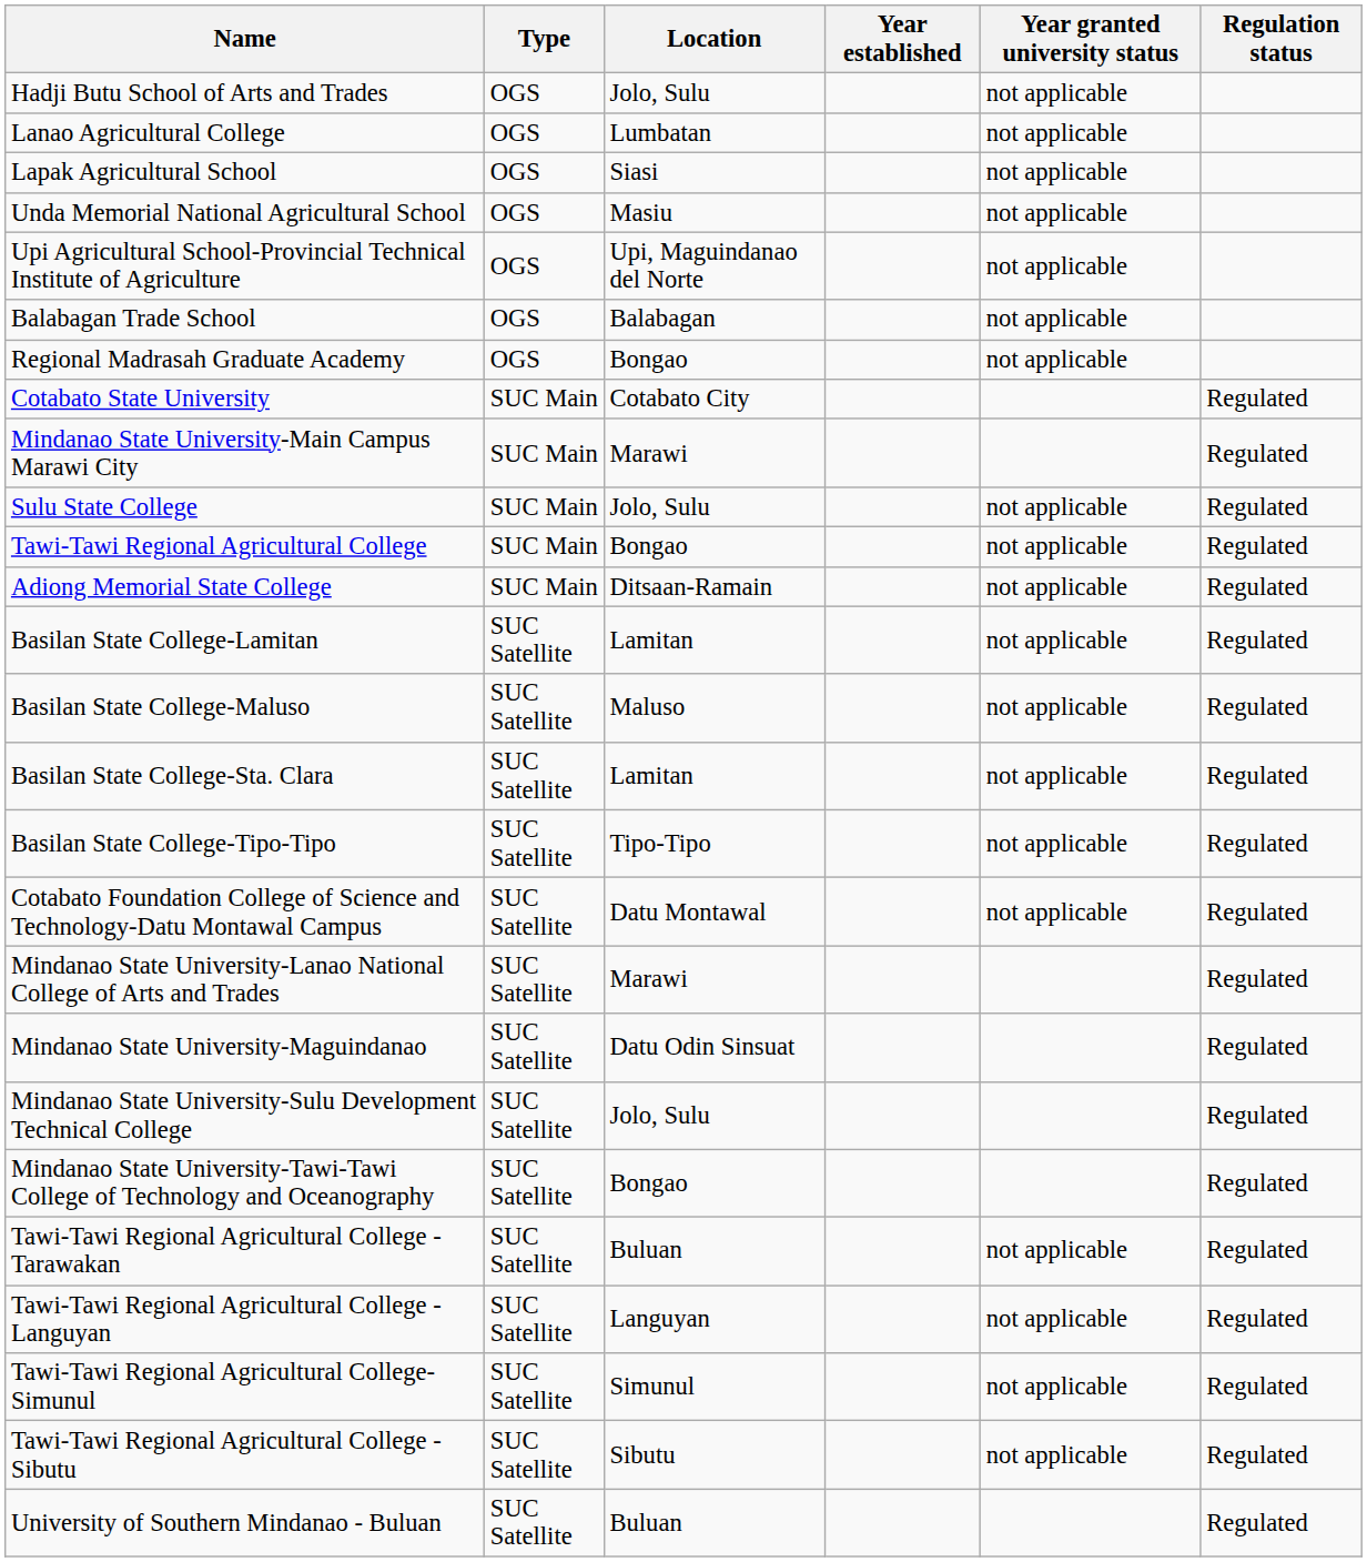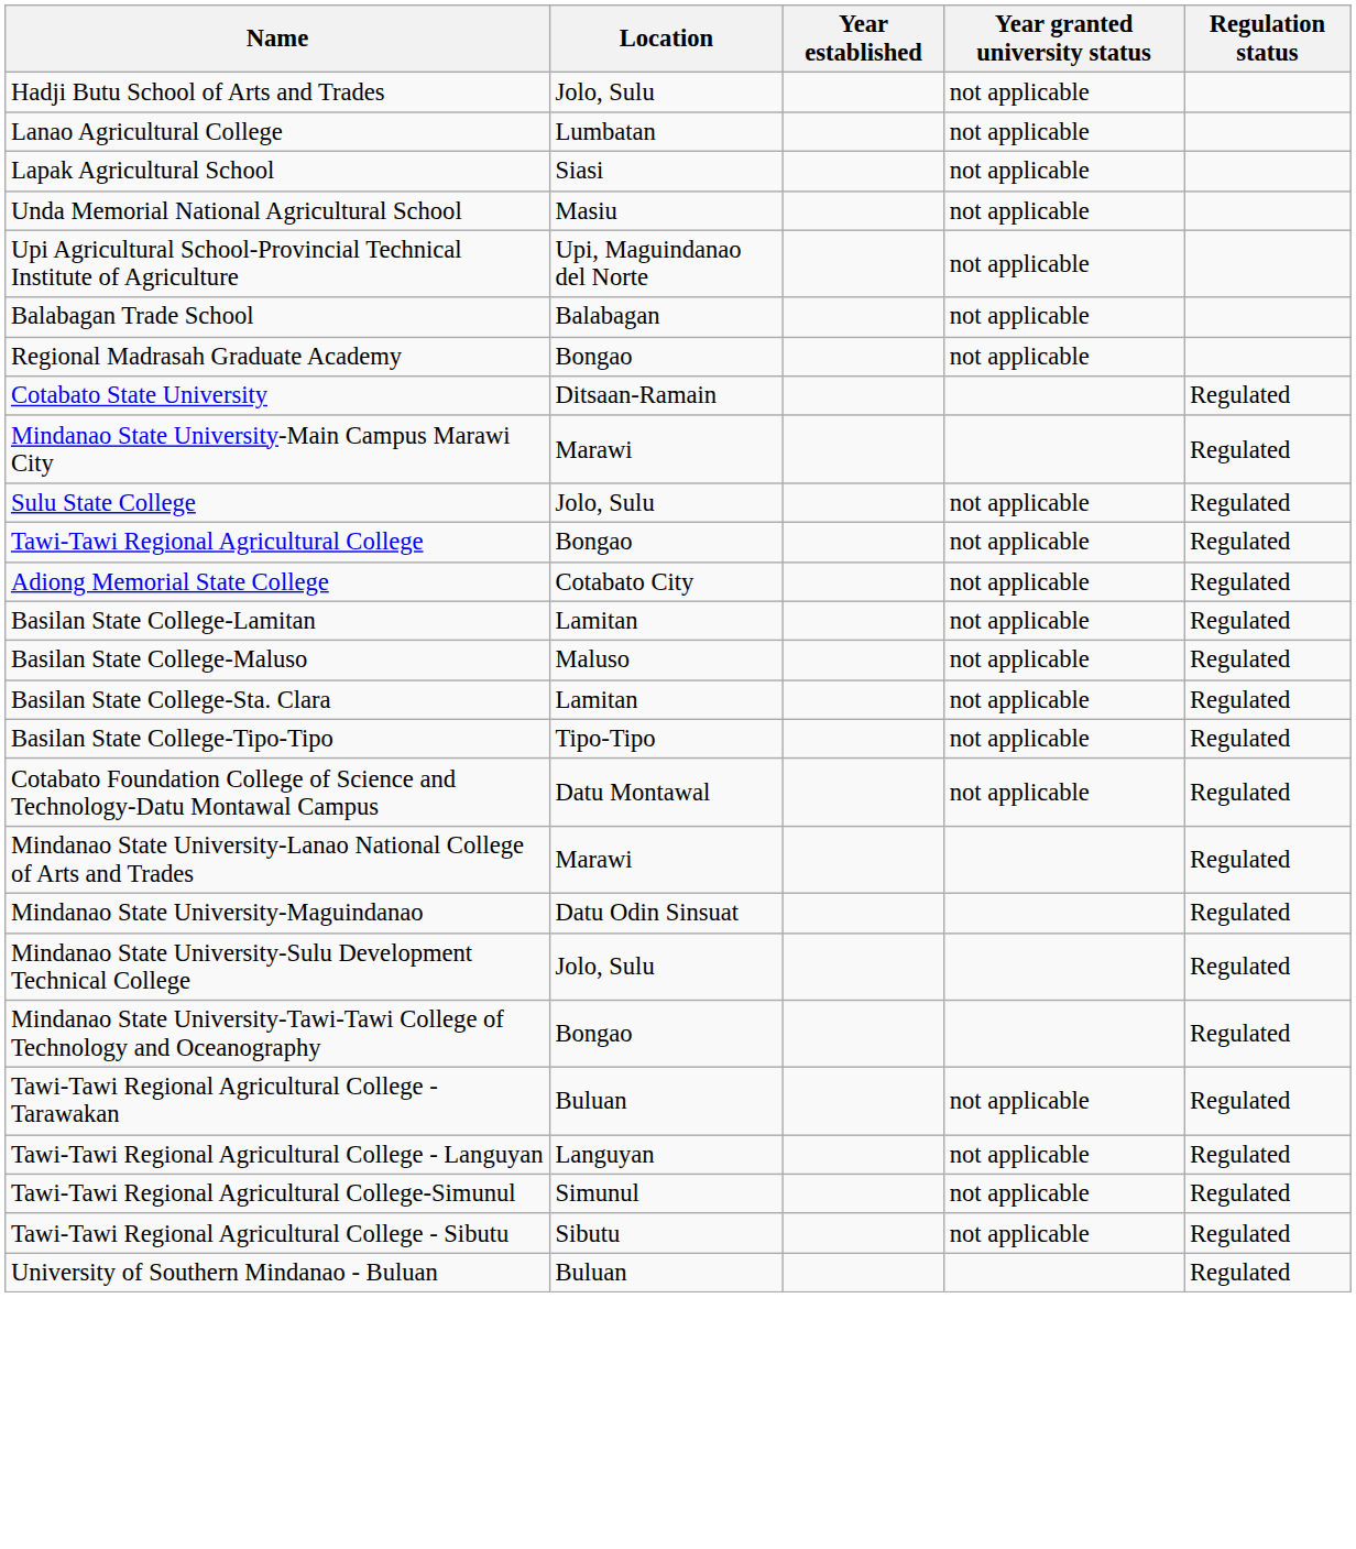- column: Type | OGS | OGS | OGS | OGS | OGS | OGS | OGS | SUC Main | SUC Main | SUC Main | SUC Main | SUC Main | SUC Satellite | SUC Satellite | SUC Satellite | SUC Satellite | SUC Satellite | SUC Satellite | SUC Satellite | SUC Satellite | SUC Satellite | SUC Satellite | SUC Satellite | SUC Satellite | SUC Satellite | SUC Satellite
Cotabato State University | Location: Cotabato City -> Ditsaan-Ramain
Adiong Memorial State College | Location: Ditsaan-Ramain -> Cotabato City
